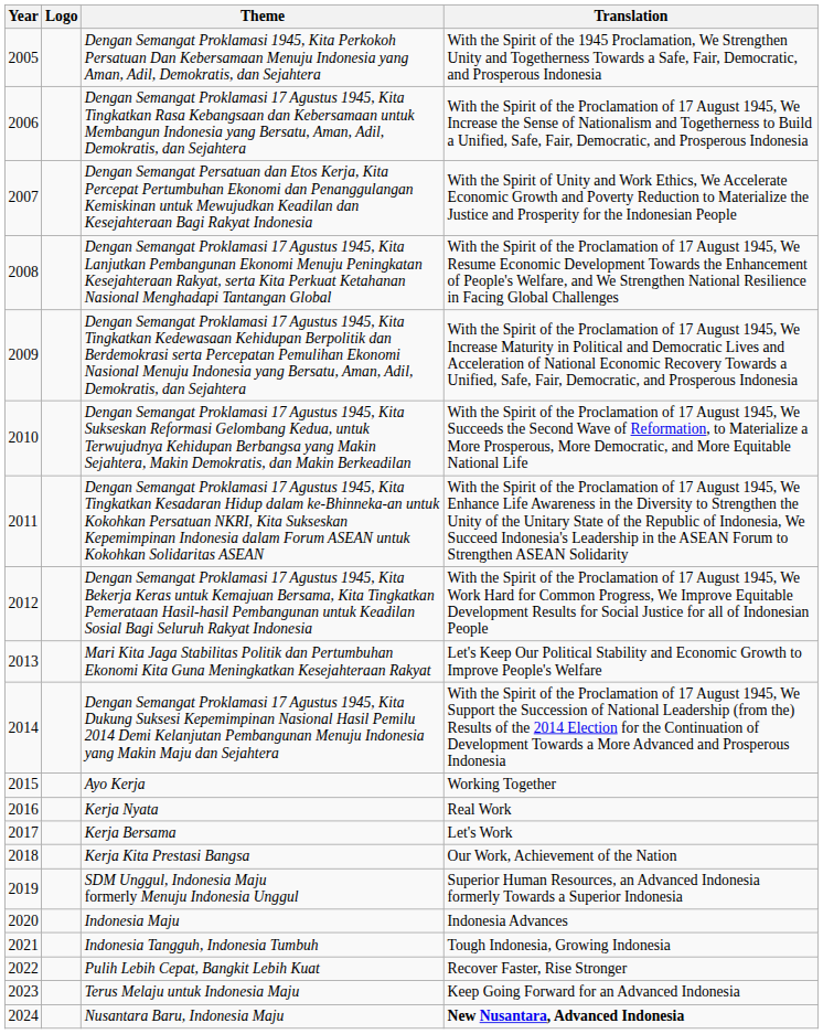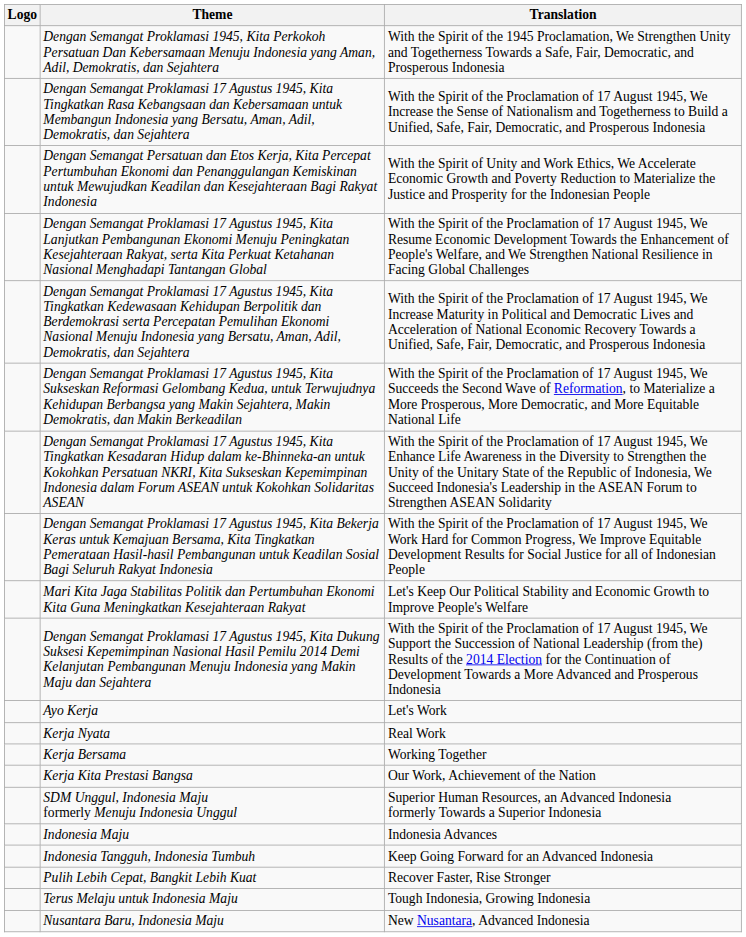- column: Year | 2005 | 2006 | 2007 | 2008 | 2009 | 2010 | 2011 | 2012 | 2013 | 2014 | 2015 | 2016 | 2017 | 2018 | 2019 | 2020 | 2021 | 2022 | 2023 | 2024
Ayo Kerja | Translation: Working Together -> Let's Work
Kerja Bersama | Translation: Let's Work -> Working Together
Indonesia Tangguh, Indonesia Tumbuh | Translation: Tough Indonesia, Growing Indonesia -> Keep Going Forward for an Advanced Indonesia
Terus Melaju untuk Indonesia Maju | Translation: Keep Going Forward for an Advanced Indonesia -> Tough Indonesia, Growing Indonesia
Nusantara Baru, Indonesia Maju | Translation: bold -> normal
